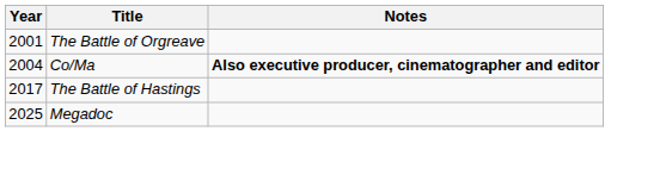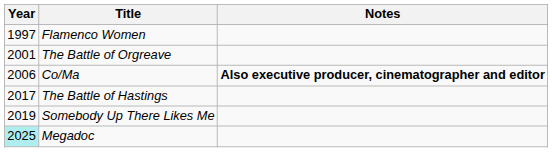+ row: 1997 | Flamenco Women
Co/Ma | Year: 2004 -> 2006
+ row: 2019 | Somebody Up There Likes Me
Megadoc | Year: no background -> paleturquoise background
